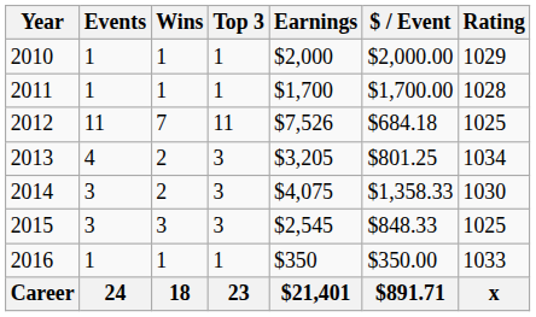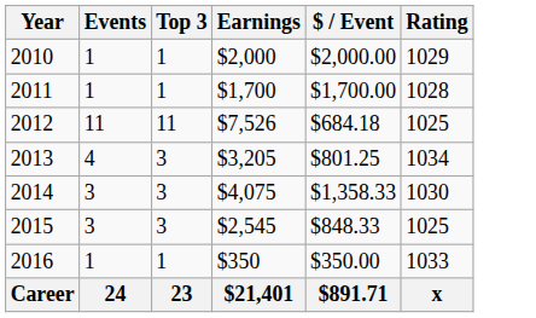- column: Wins | 1 | 1 | 7 | 2 | 2 | 3 | 1 | 18
